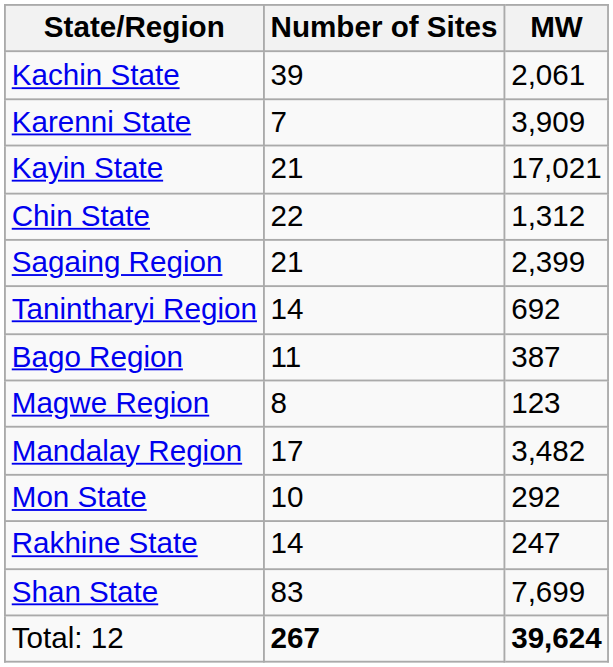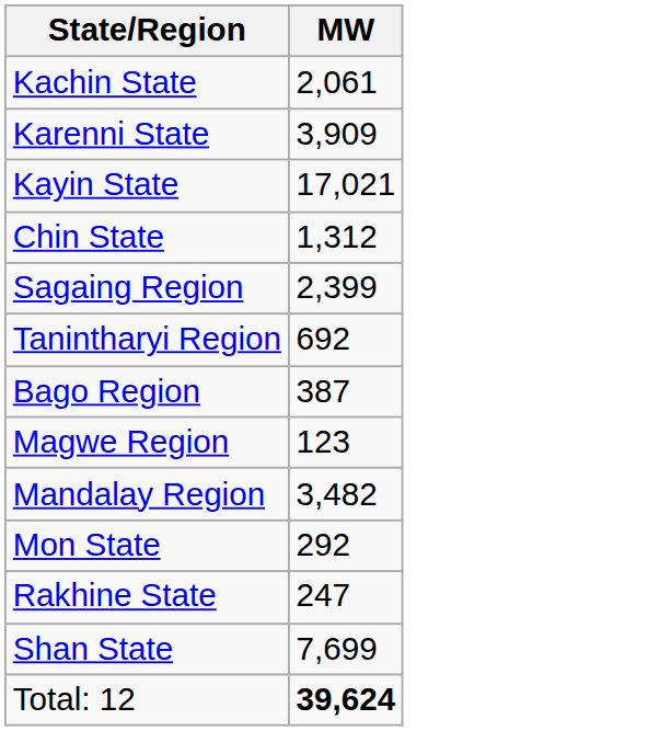- column: Number of Sites | 39 | 7 | 21 | 22 | 21 | 14 | 11 | 8 | 17 | 10 | 14 | 83 | 267
